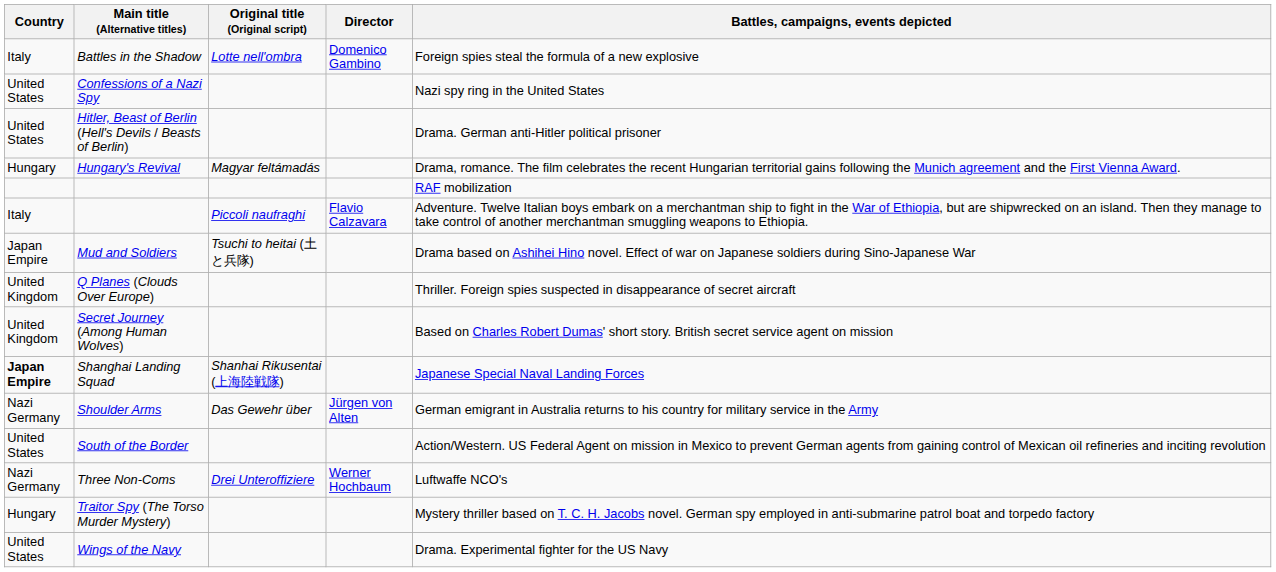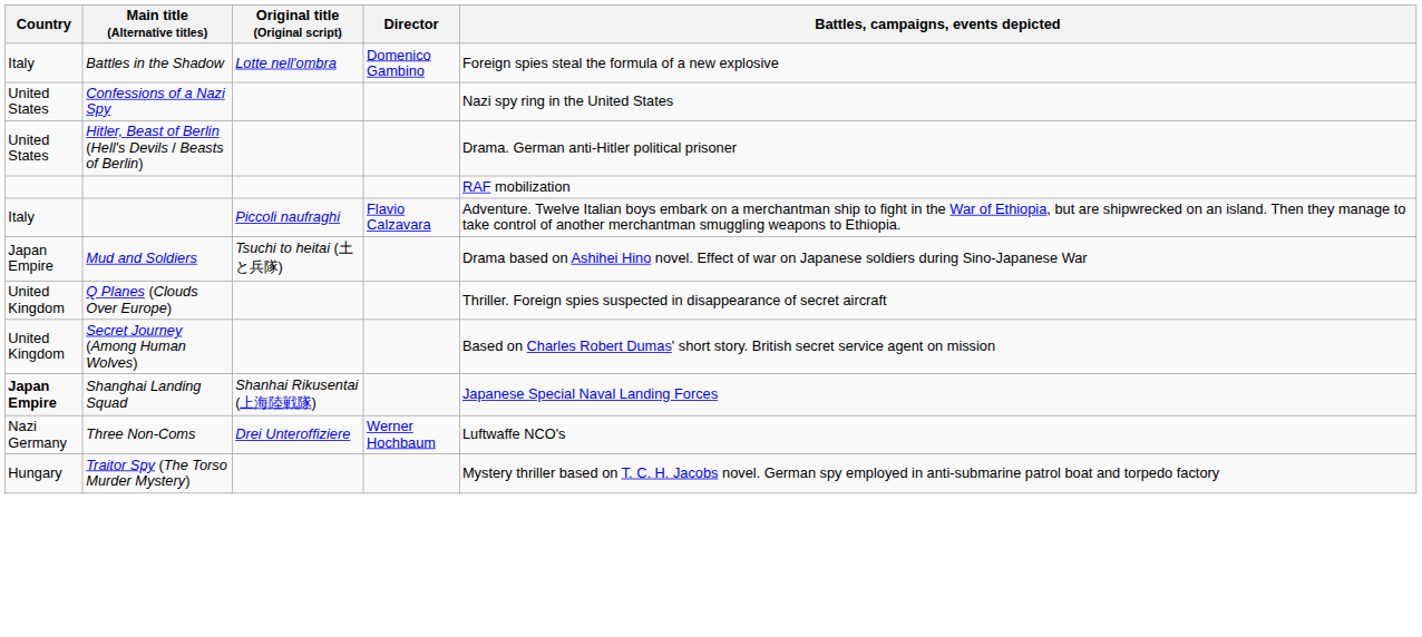- row: Hungary | Hungary's Revival | Magyar feltámadás | Drama, romance. The film celebrates the recent Hungarian territorial gains following the Munich agreement and the First Vienna Award.
- row: Nazi Germany | Shoulder Arms | Das Gewehr über | Jürgen von Alten | German emigrant in Australia returns to his country for military service in the Army
- row: United States | South of the Border | Action/Western. US Federal Agent on mission in Mexico to prevent German agents from gaining control of Mexican oil refineries and inciting revolution
- row: United States | Wings of the Navy | Drama. Experimental fighter for the US Navy
